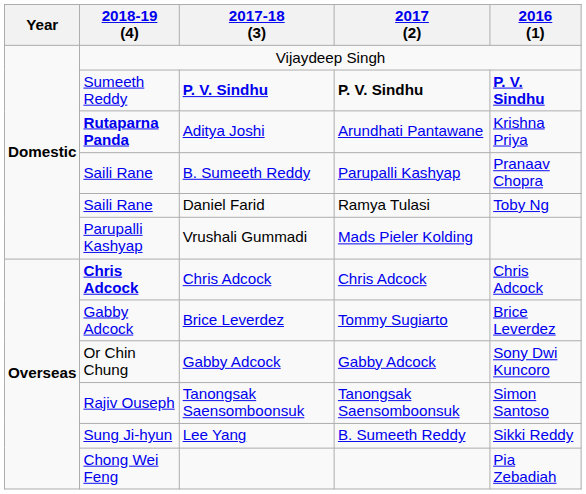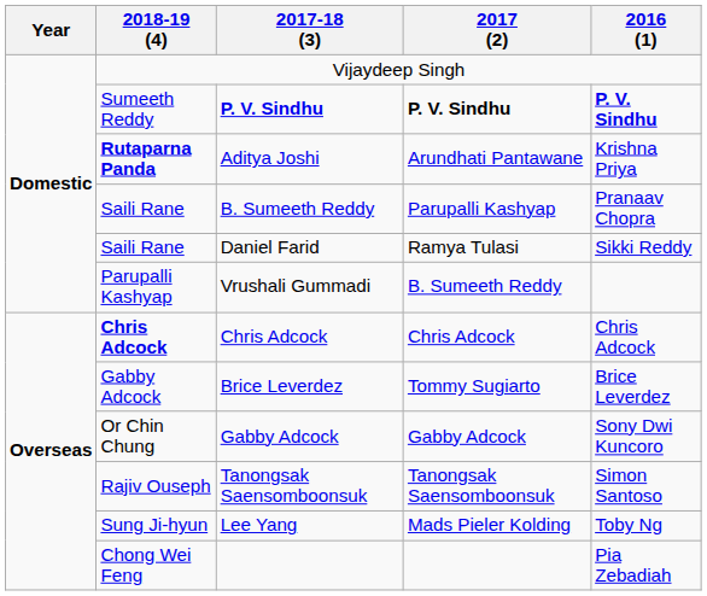Daniel Farid | 2016 (1): Toby Ng -> Sikki Reddy
Vrushali Gummadi | 2017 (2): Mads Pieler Kolding -> B. Sumeeth Reddy
Lee Yang | 2017 (2): B. Sumeeth Reddy -> Mads Pieler Kolding
Lee Yang | 2016 (1): Sikki Reddy -> Toby Ng
